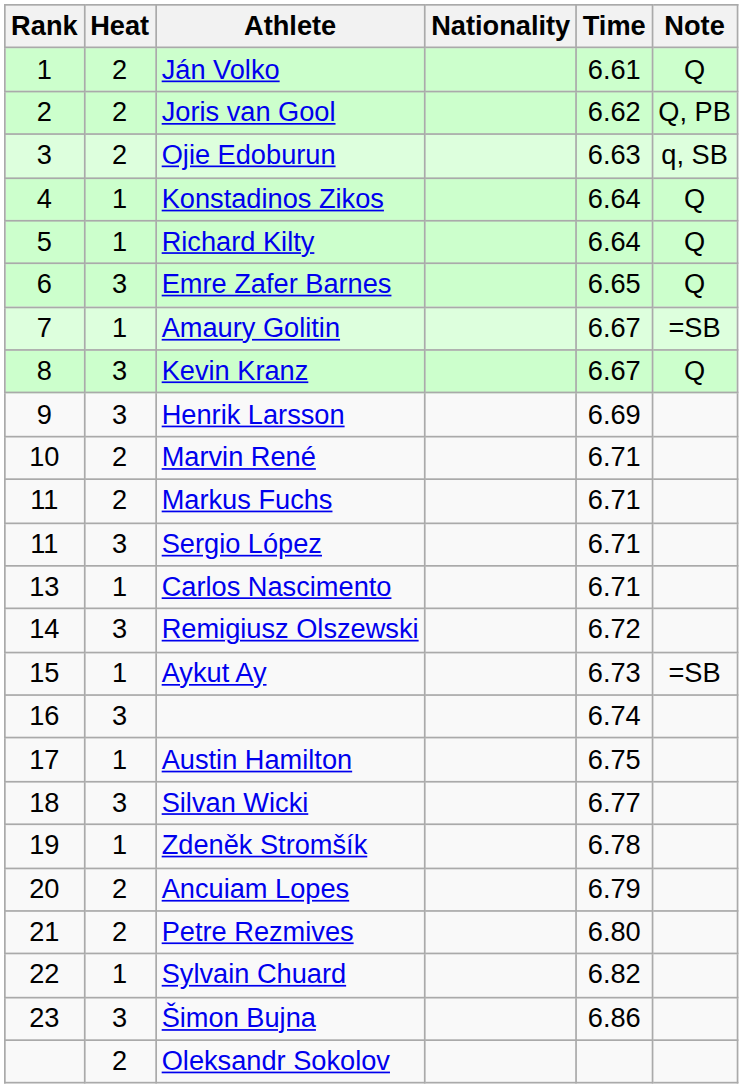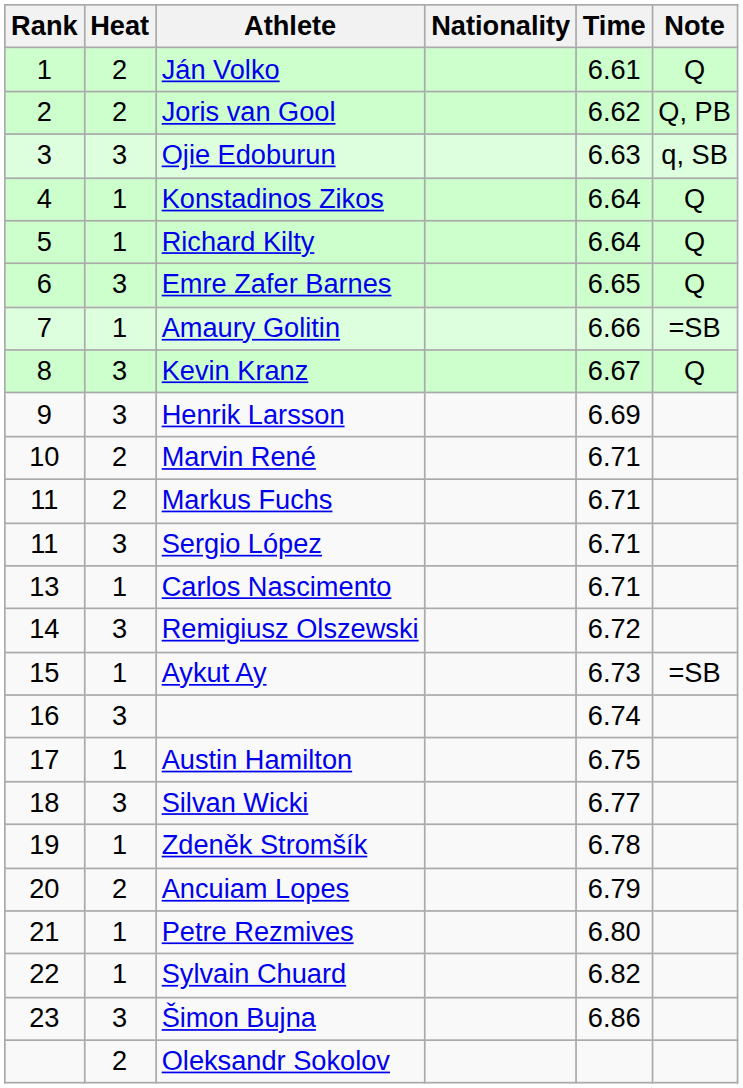Ojie Edoburun | Heat: 2 -> 3
Amaury Golitin | Time: 6.67 -> 6.66
Petre Rezmives | Heat: 2 -> 1
